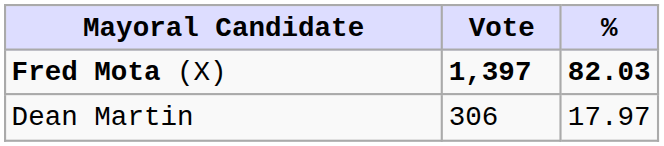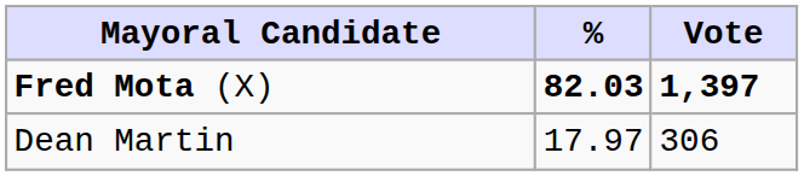columns swapped: Vote <-> %
